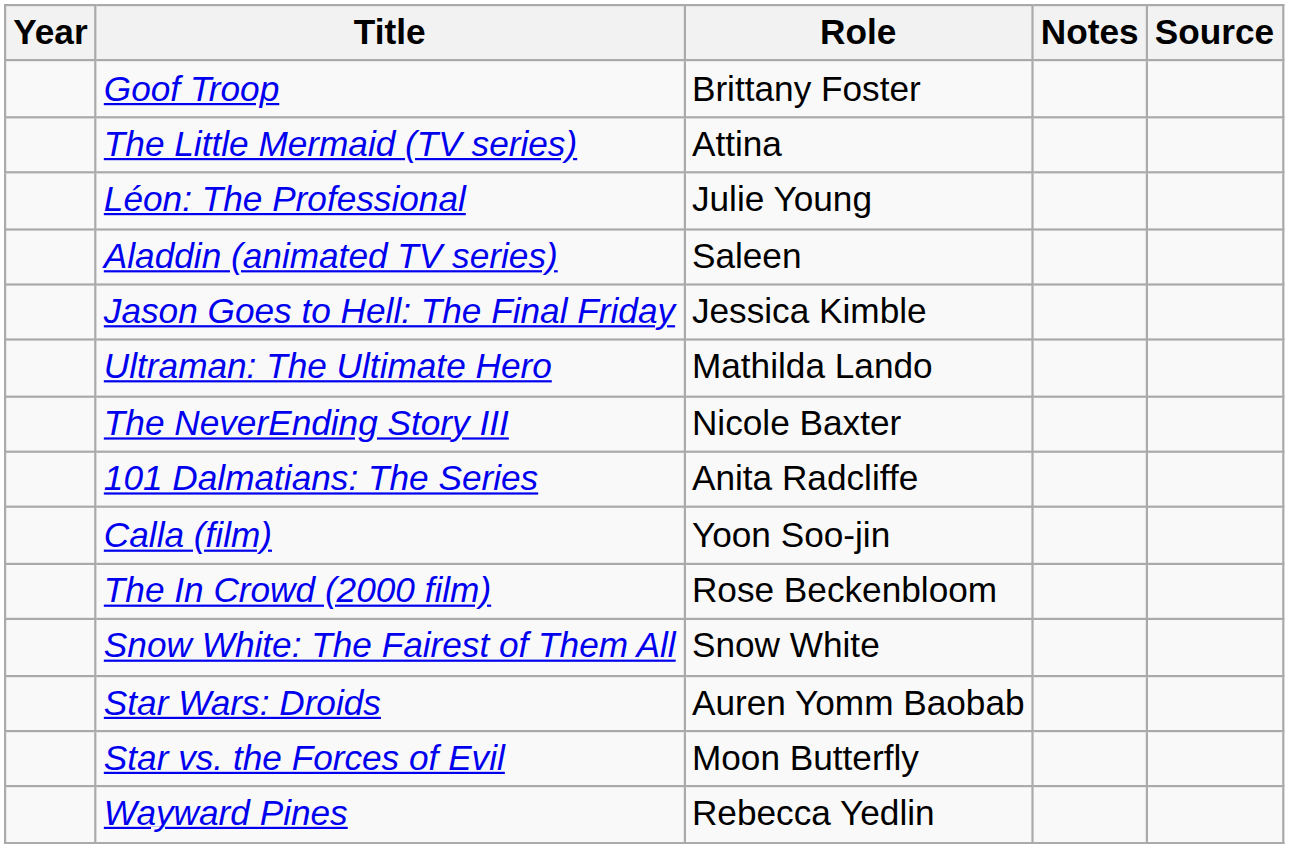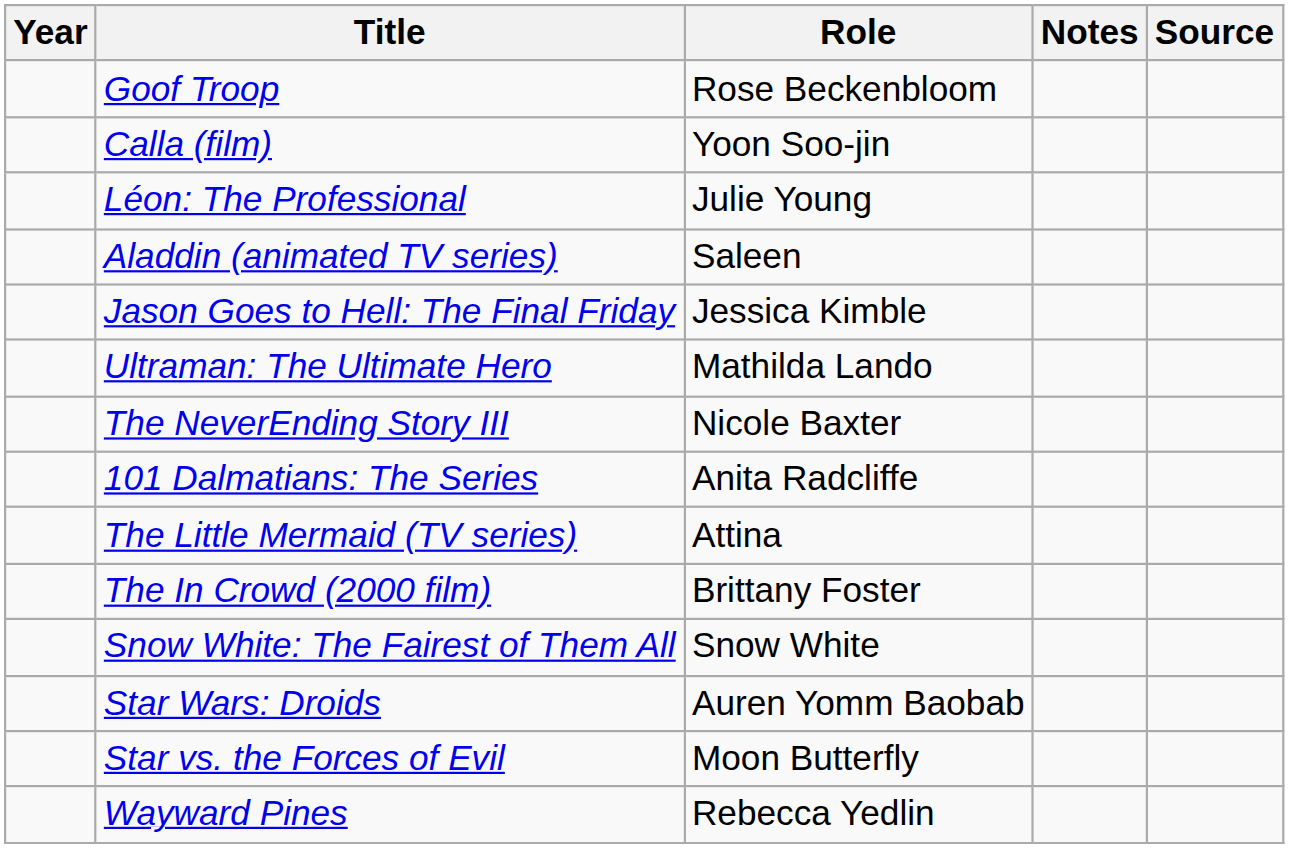Goof Troop | Role: Brittany Foster -> Rose Beckenbloom
rows swapped: The Little Mermaid (TV series) <-> Calla (film)
The In Crowd (2000 film) | Role: Rose Beckenbloom -> Brittany Foster
